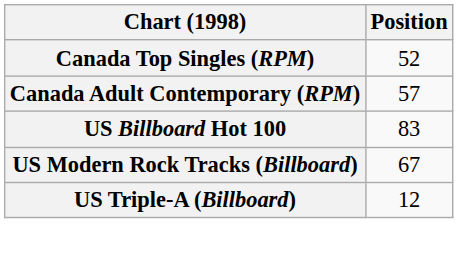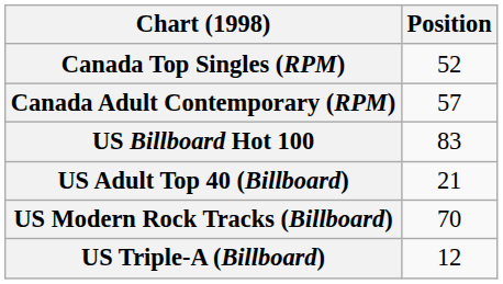+ row: US Adult Top 40 (Billboard) | 21
US Modern Rock Tracks (Billboard) | Position: 67 -> 70
